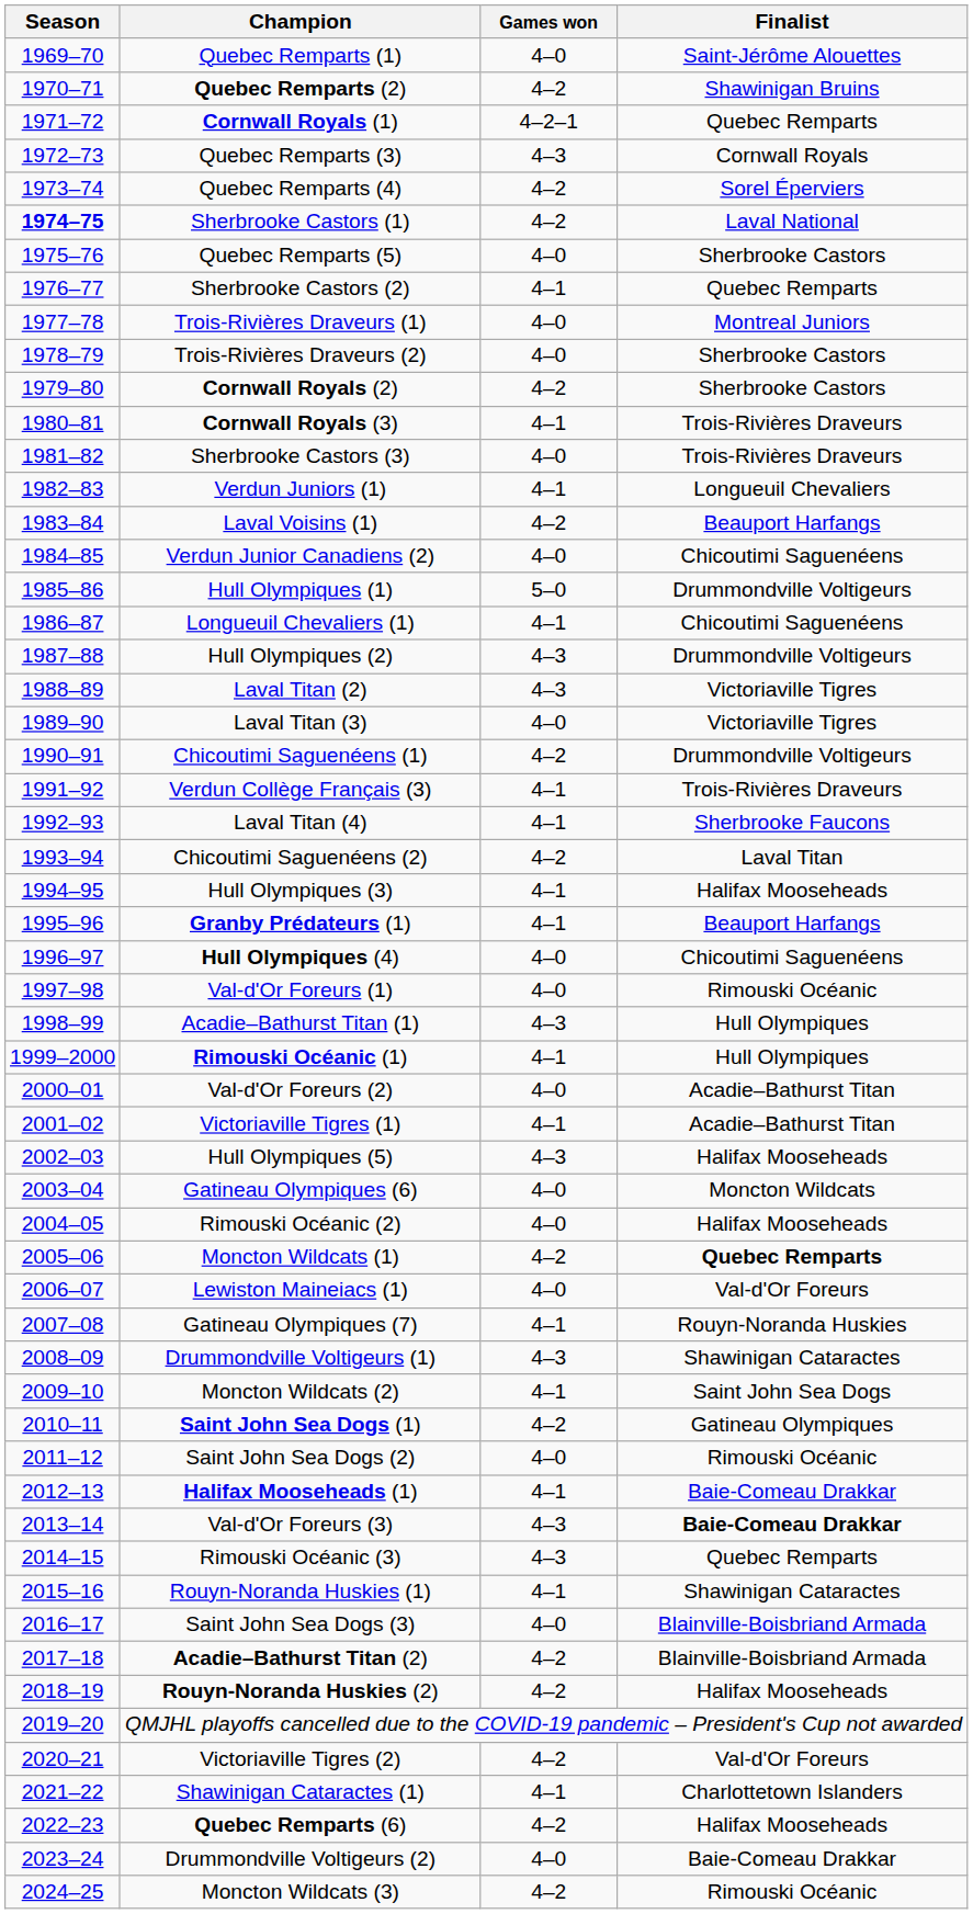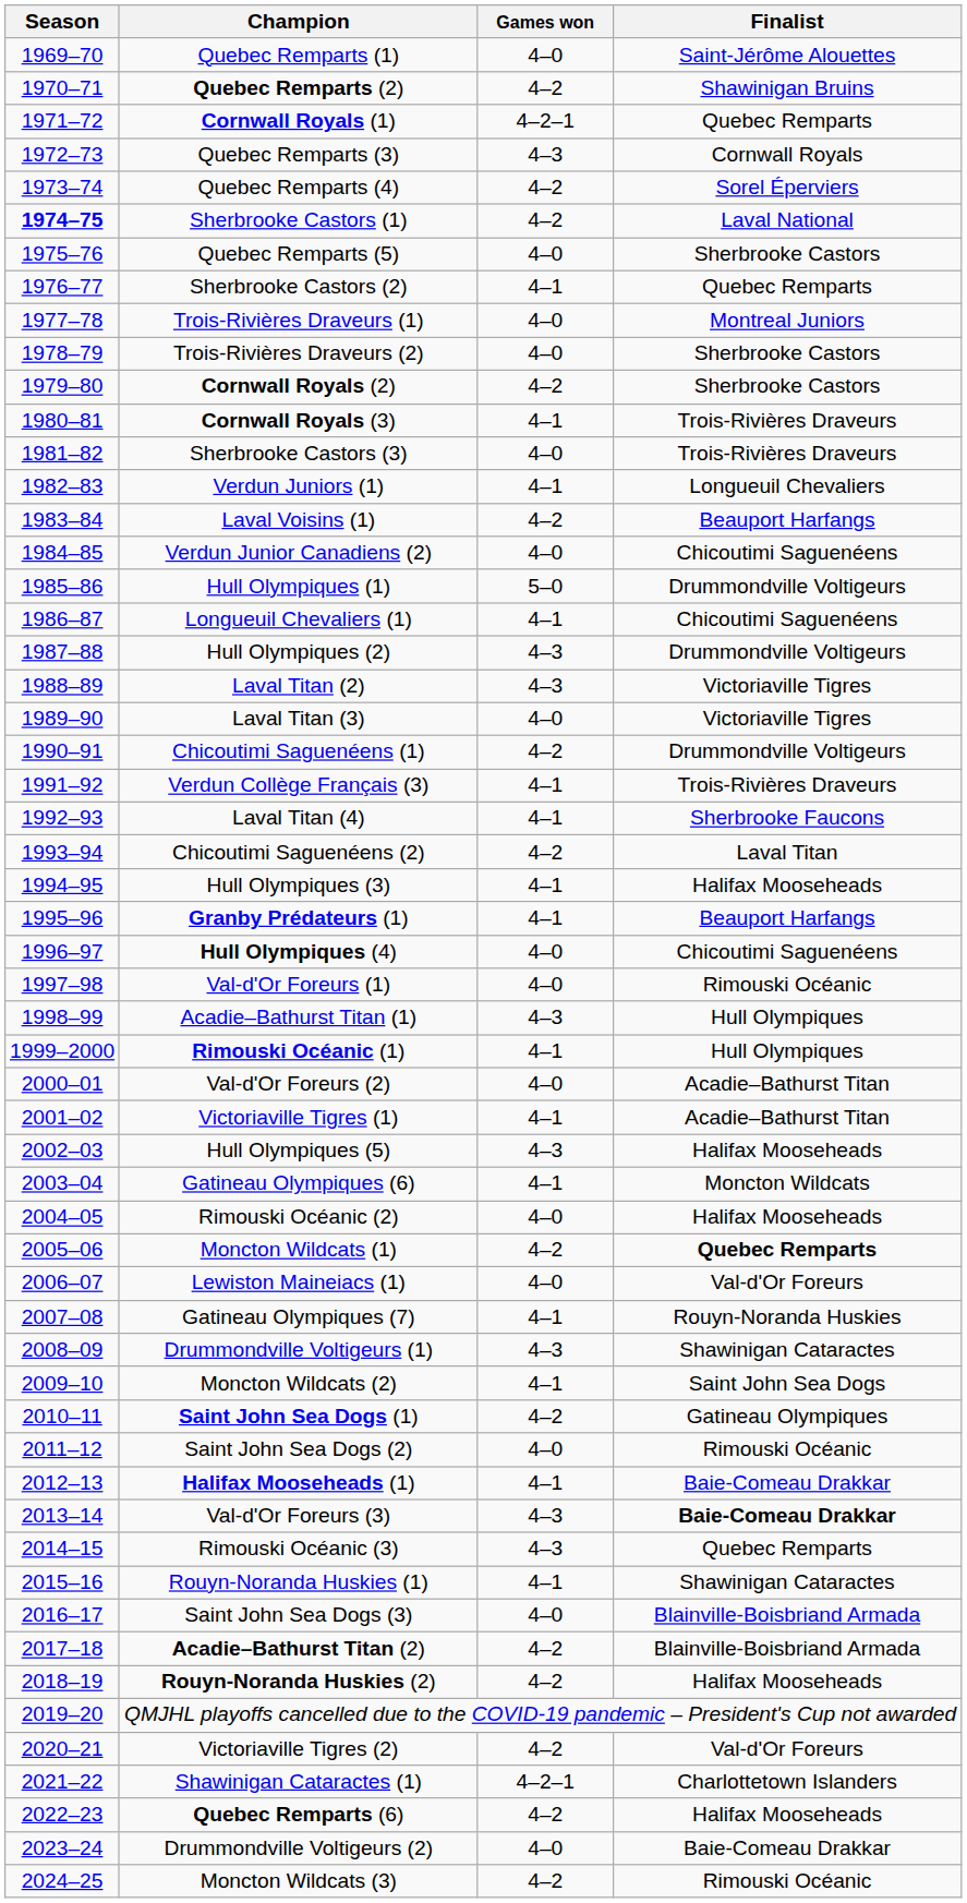Gatineau Olympiques (6) | Games won: 4–0 -> 4–1
Shawinigan Cataractes (1) | Games won: 4–1 -> 4–2–1
